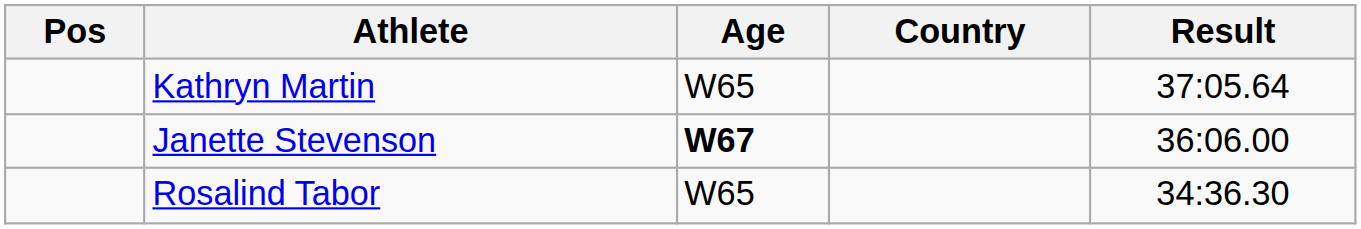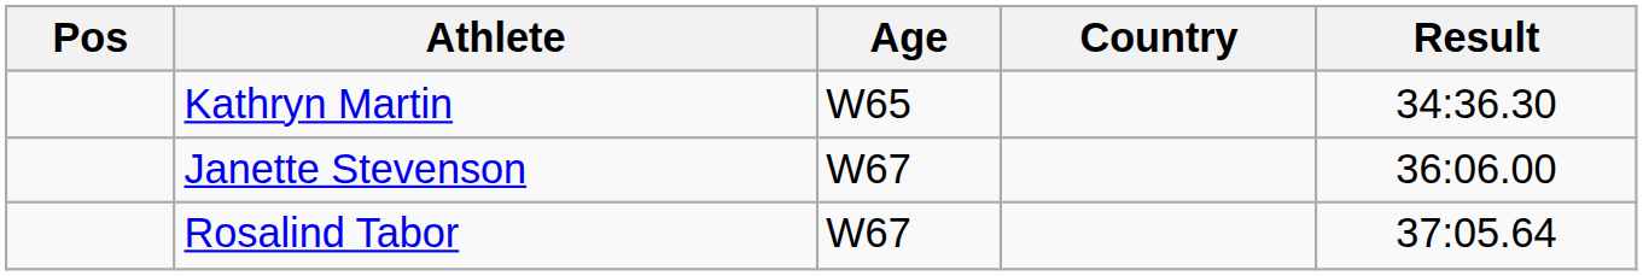Kathryn Martin | Result: 37:05.64 -> 34:36.30
Janette Stevenson | Age: bold -> normal
Rosalind Tabor | Age: W65 -> W67
Rosalind Tabor | Result: 34:36.30 -> 37:05.64
